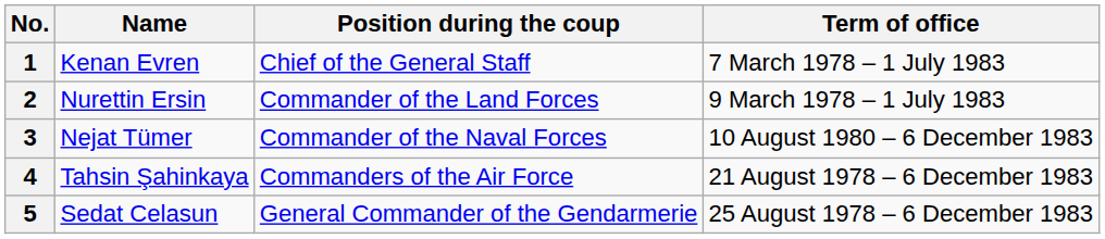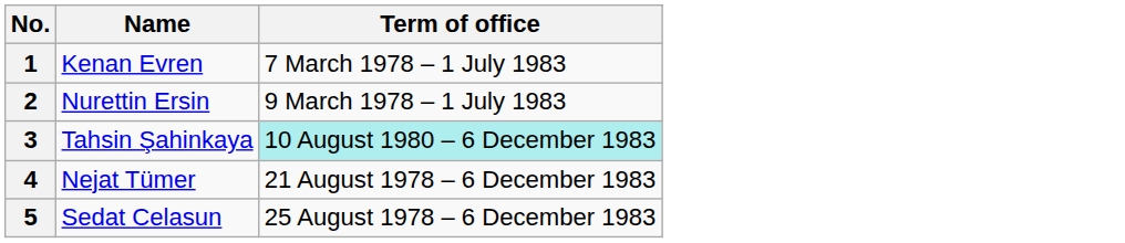- column: Position during the coup | Chief of the General Staff | Commander of the Land Forces | Commander of the Naval Forces | Commanders of the Air Force | General Commander of the Gendarmerie
3 | Name: Nejat Tümer -> Tahsin Şahinkaya
3 | Term of office: no background -> paleturquoise background
4 | Name: Tahsin Şahinkaya -> Nejat Tümer
